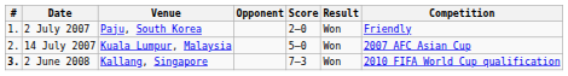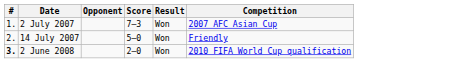- column: Venue | Paju, South Korea | Kuala Lumpur, Malaysia | Kallang, Singapore
2 July 2007 | Score: 2–0 -> 7–3
2 July 2007 | Competition: Friendly -> 2007 AFC Asian Cup
14 July 2007 | Competition: 2007 AFC Asian Cup -> Friendly
2 June 2008 | Score: 7–3 -> 2–0
